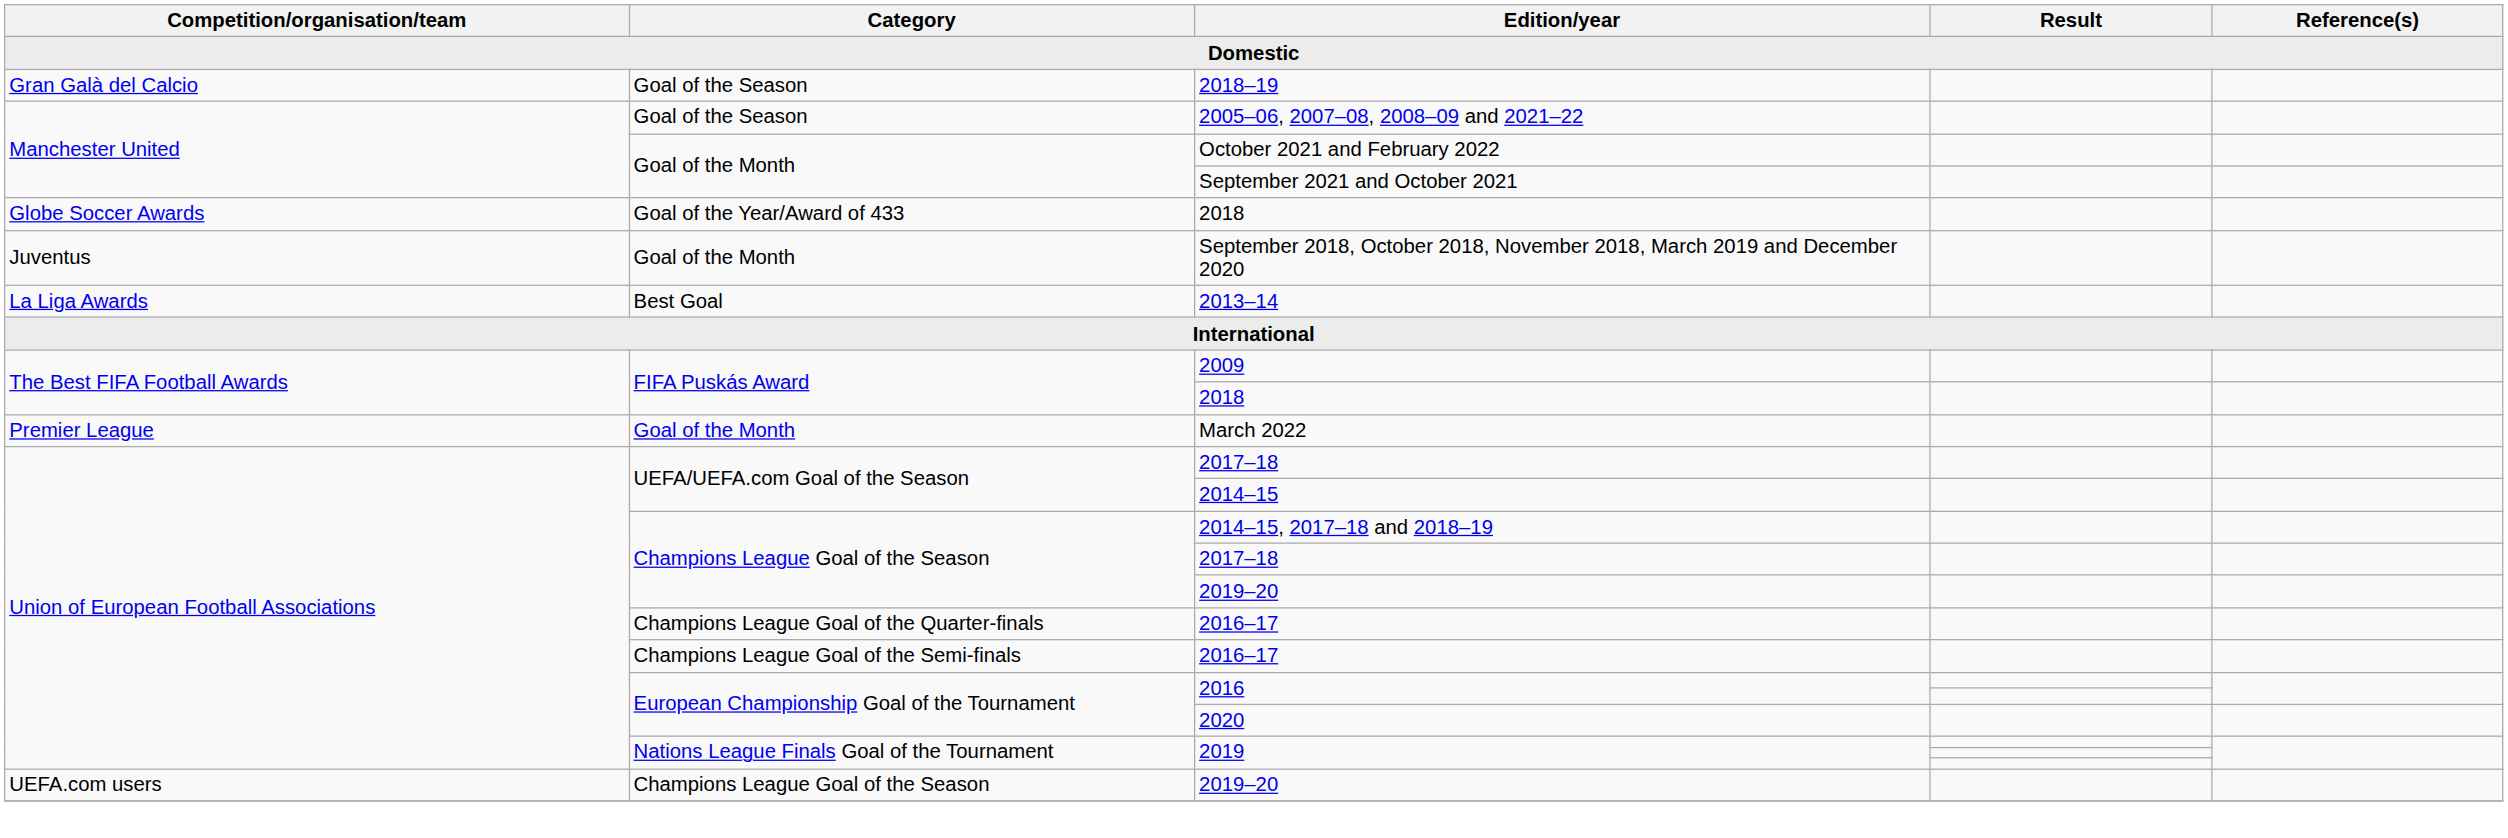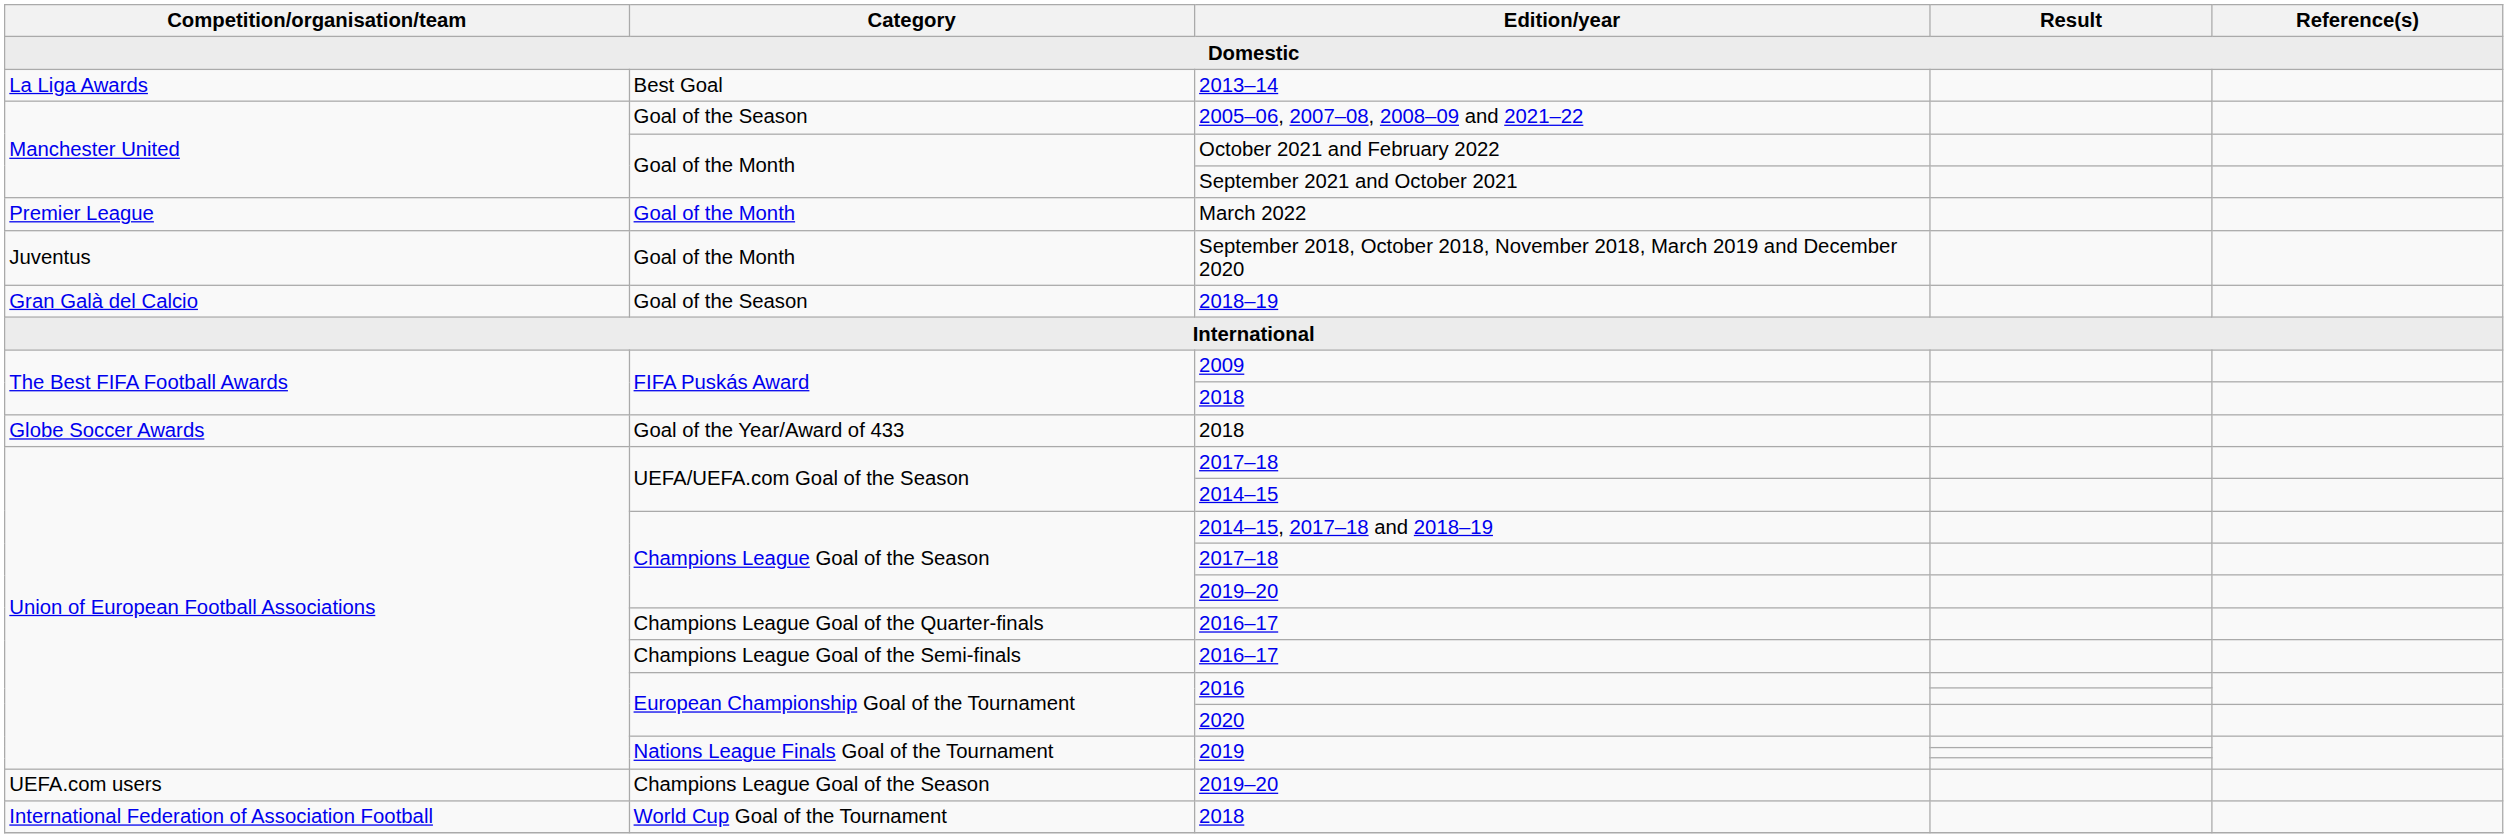rows swapped: 2013–14 <-> 2018–19
rows swapped: March 2022 <-> Goal of the Year/Award of 433 / 2018
+ row: International Federation of Association Football | World Cup Goal of the Tournament | 2018
